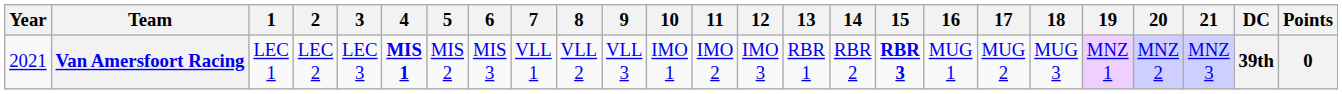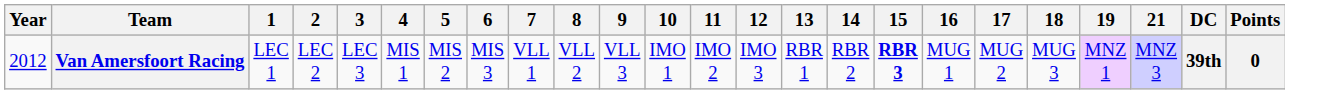- column: 20 | MNZ 2
Van Amersfoort Racing | Year: 2021 -> 2012
Van Amersfoort Racing | 4: bold -> normal
